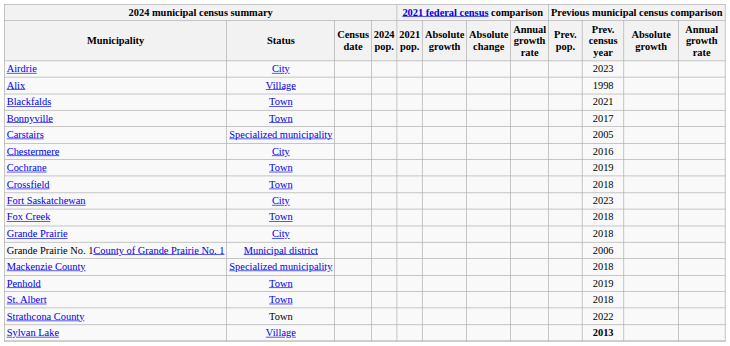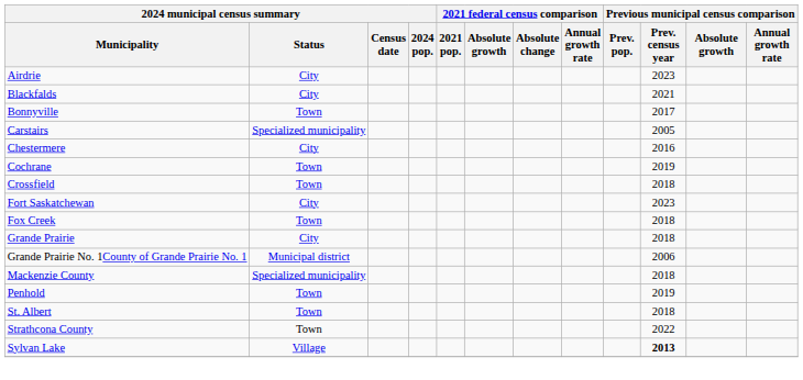- row: Alix | Village | 1998
Blackfalds | 2024 municipal census summary / Status: Town -> City
